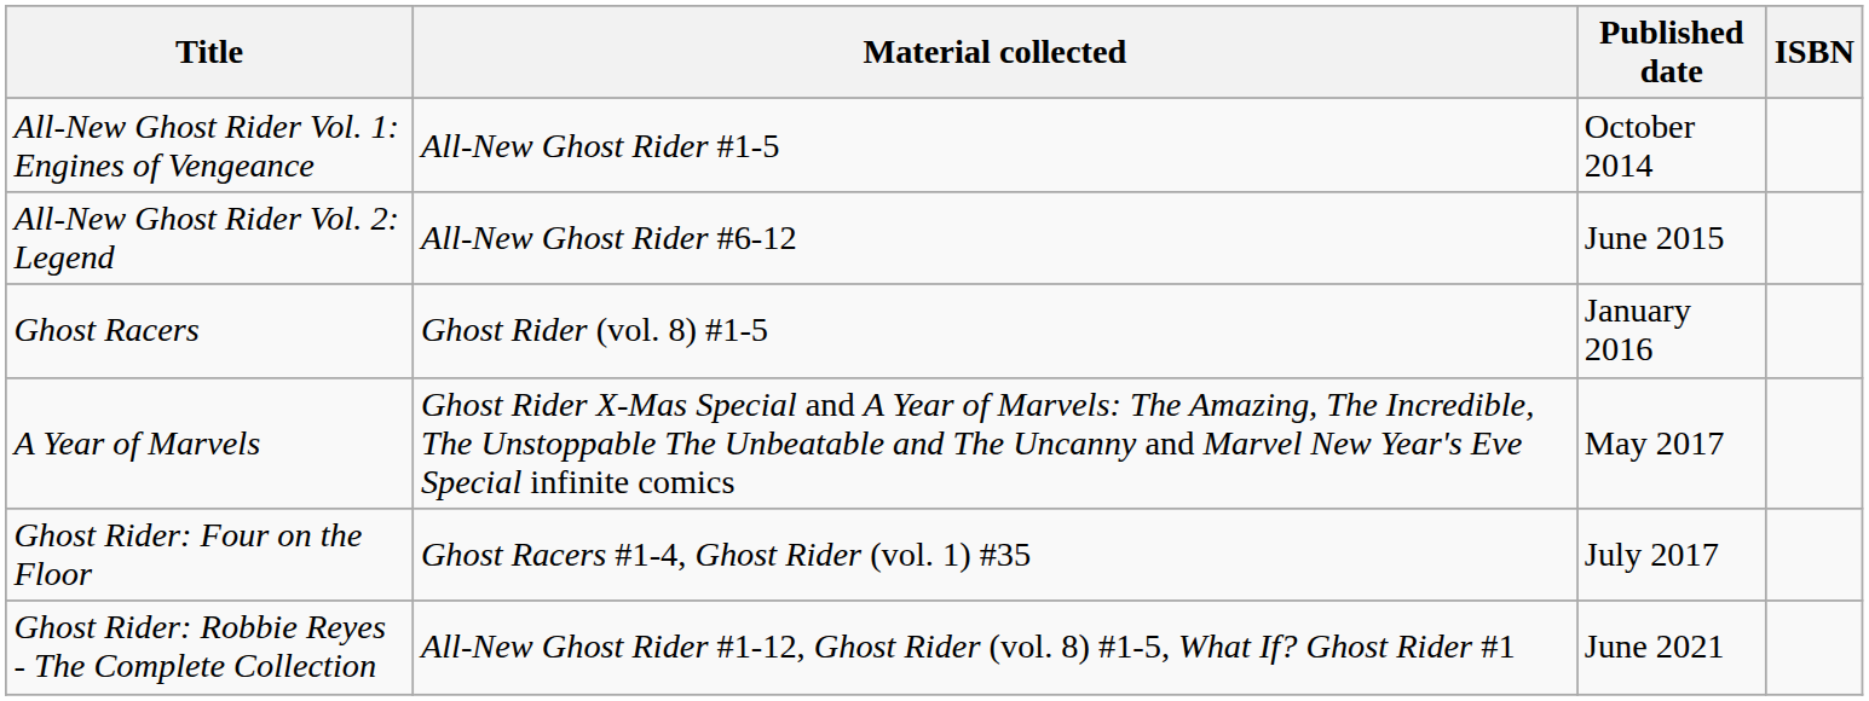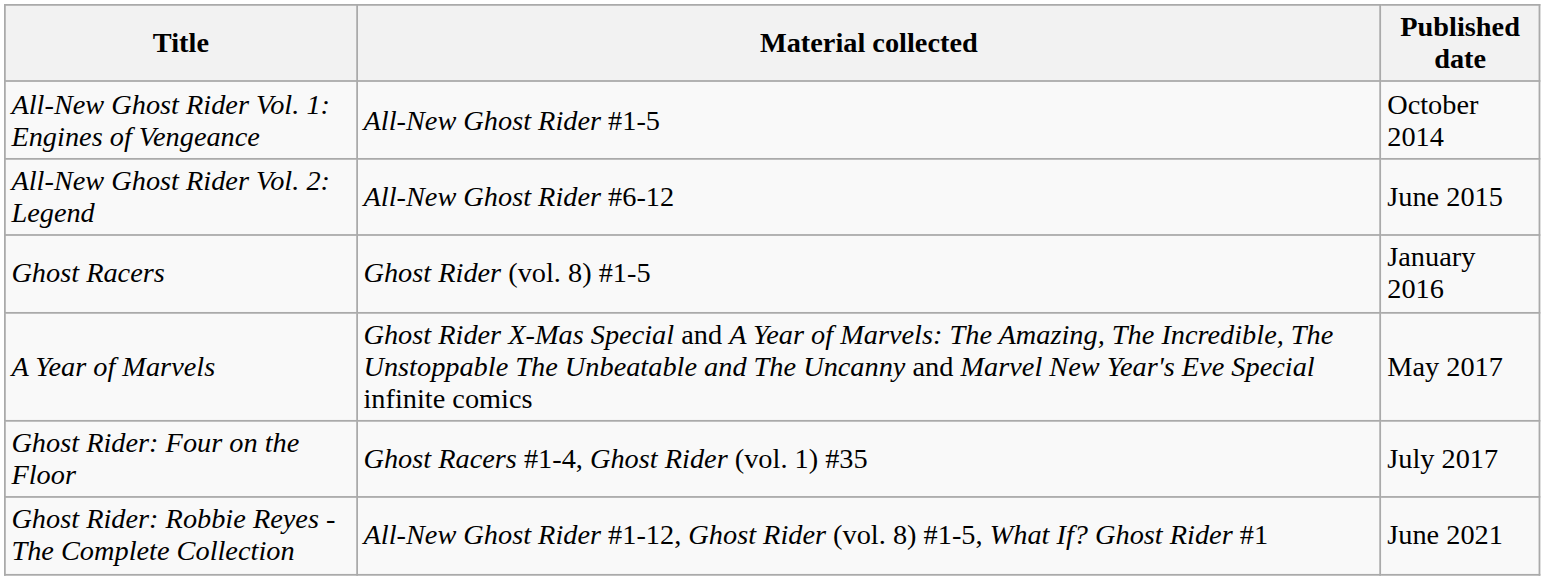- column: ISBN
